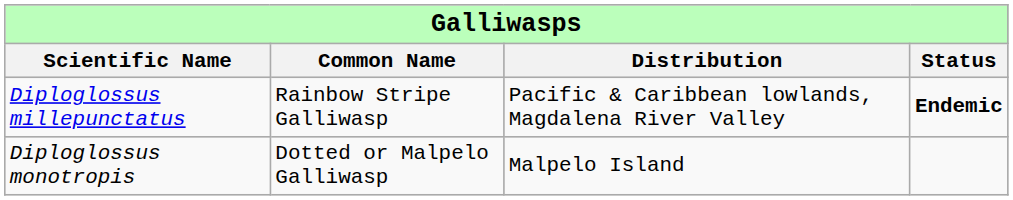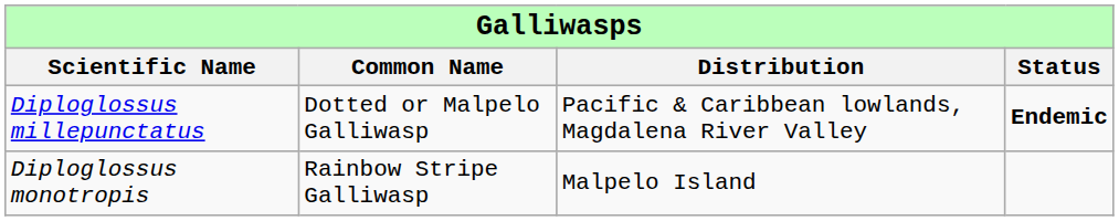Diploglossus millepunctatus | column 2: Rainbow Stripe Galliwasp -> Dotted or Malpelo Galliwasp
Diploglossus monotropis | column 2: Dotted or Malpelo Galliwasp -> Rainbow Stripe Galliwasp
